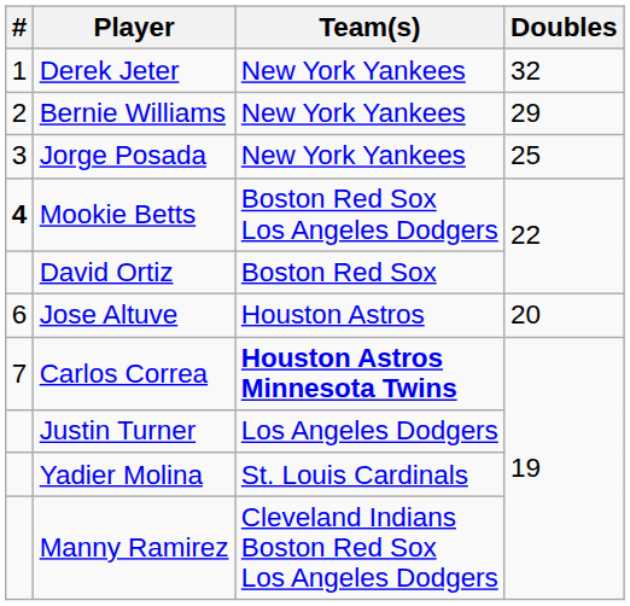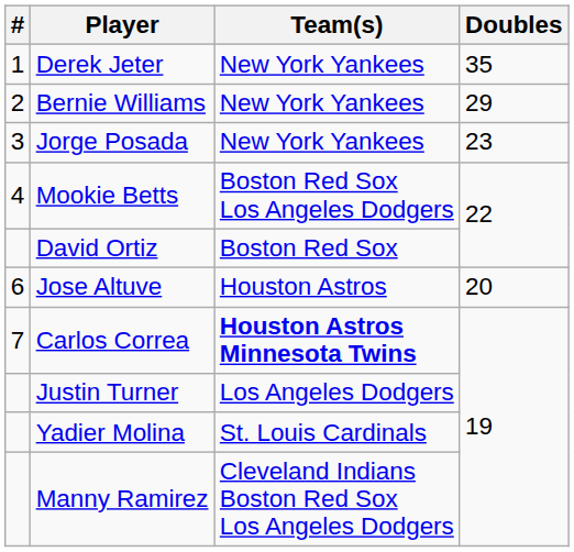Derek Jeter | Doubles: 32 -> 35
Jorge Posada | Doubles: 25 -> 23
Mookie Betts | #: bold -> normal
